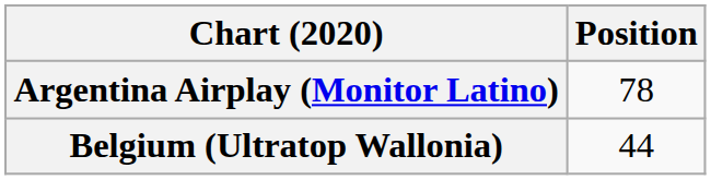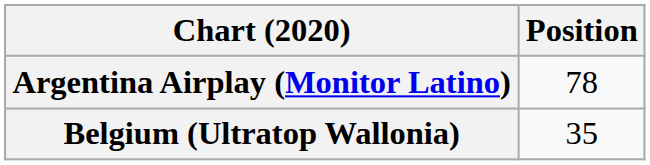Belgium (Ultratop Wallonia) | Position: 44 -> 35
